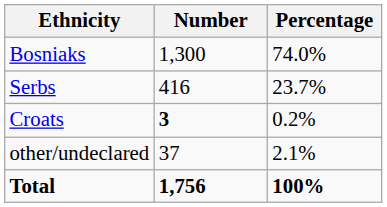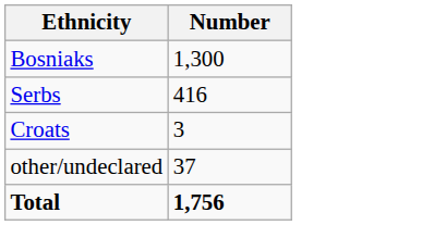- column: Percentage | 74.0% | 23.7% | 0.2% | 2.1% | 100%
Croats | Number: bold -> normal
